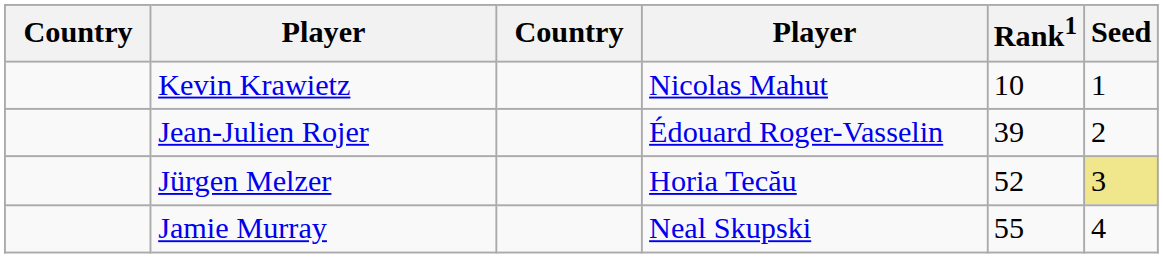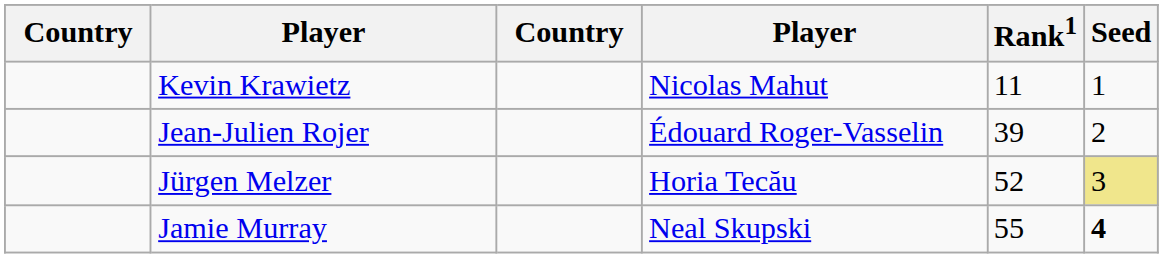Kevin Krawietz | Rank1: 10 -> 11
Jamie Murray | Seed: normal -> bold
